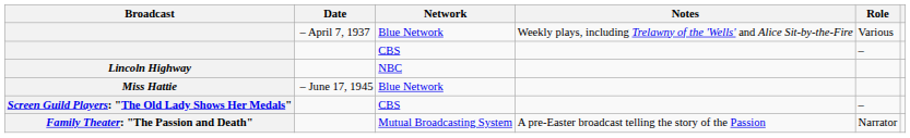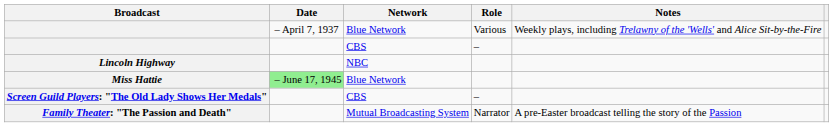columns swapped: Role <-> Notes
Miss Hattie | Date: no background -> lightgreen background
